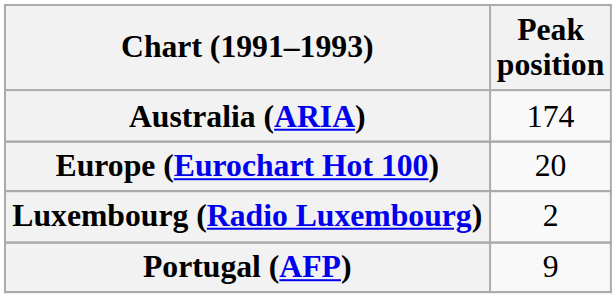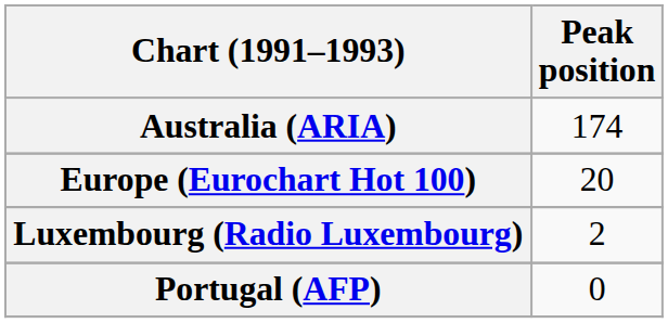Portugal (AFP) | Peak position: 9 -> 0
